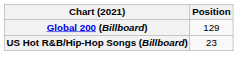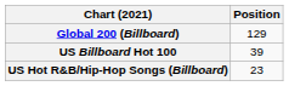+ row: US Billboard Hot 100 | 39
